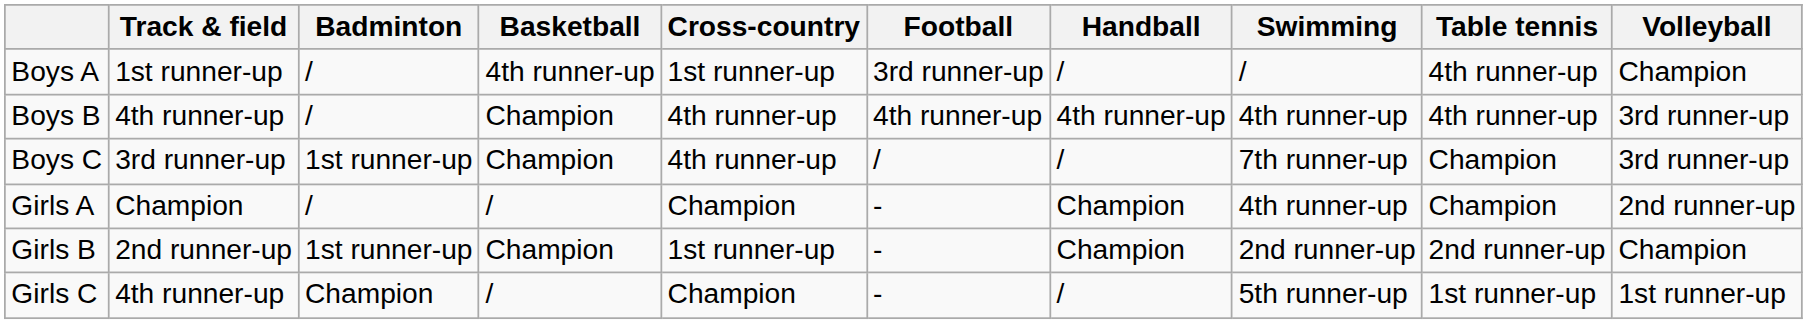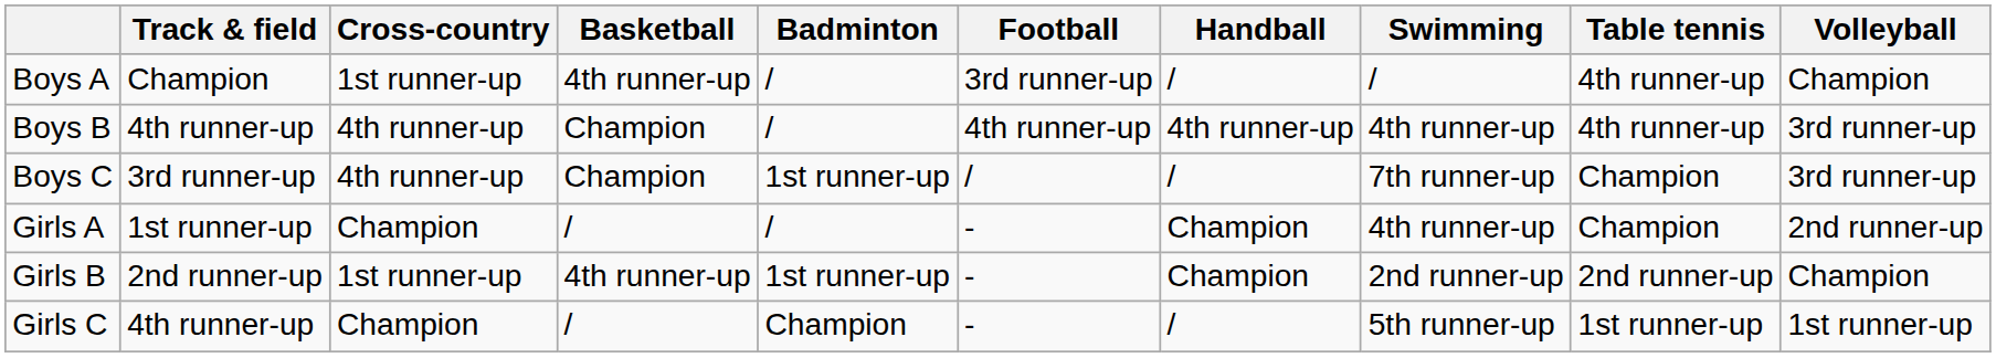columns swapped: Badminton <-> Cross-country
Boys A | Track & field: 1st runner-up -> Champion
Girls A | Track & field: Champion -> 1st runner-up
Girls B | Basketball: Champion -> 4th runner-up
